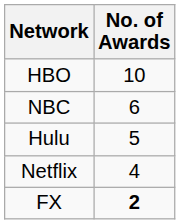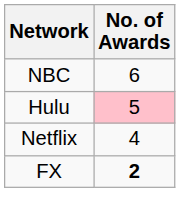- row: HBO | 10
Hulu | No. of Awards: no background -> pink background
